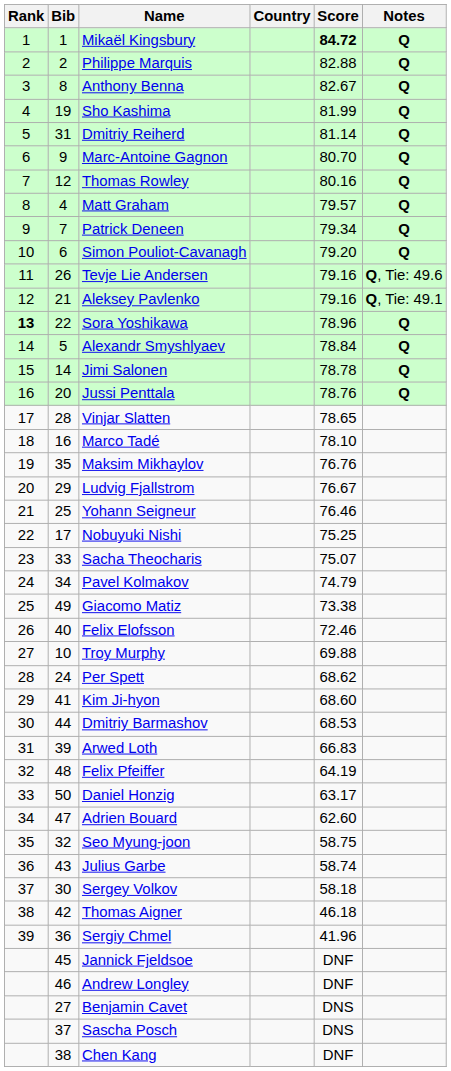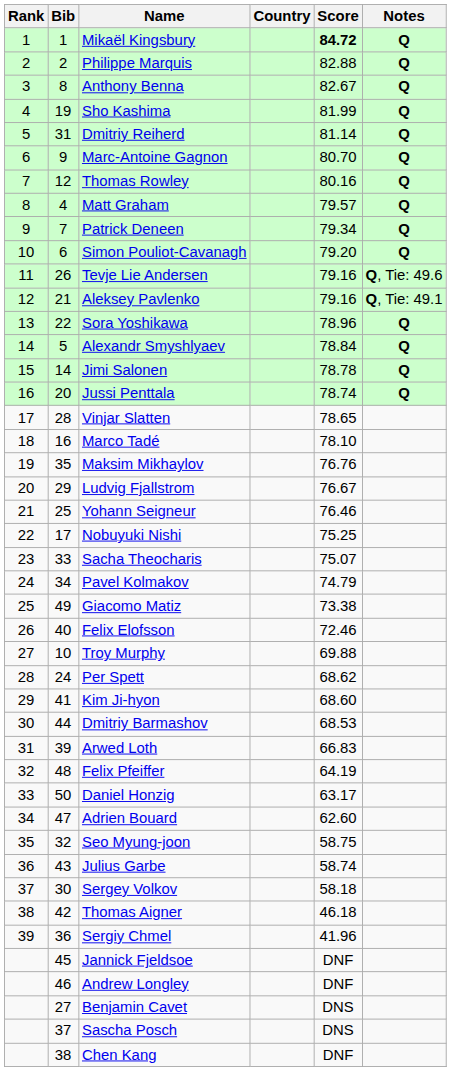Sora Yoshikawa | Rank: bold -> normal
Jussi Penttala | Score: 78.76 -> 78.74
